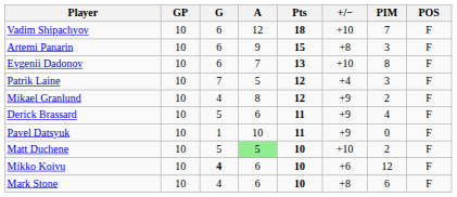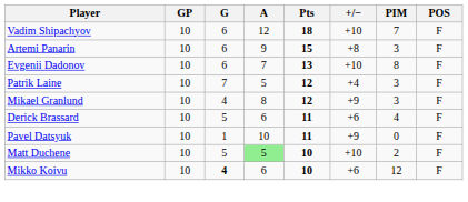Mikael Granlund | PIM: 2 -> 3
Derick Brassard | +/−: +9 -> +6
- row: Mark Stone | 10 | 4 | 6 | 10 | +8 | 6 | F
